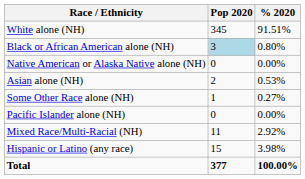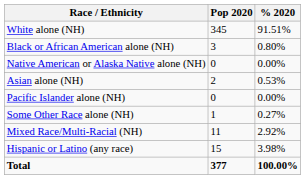Black or African American alone (NH) | Pop 2020: lightblue background -> no background
rows swapped: Pacific Islander alone (NH) <-> Some Other Race alone (NH)
